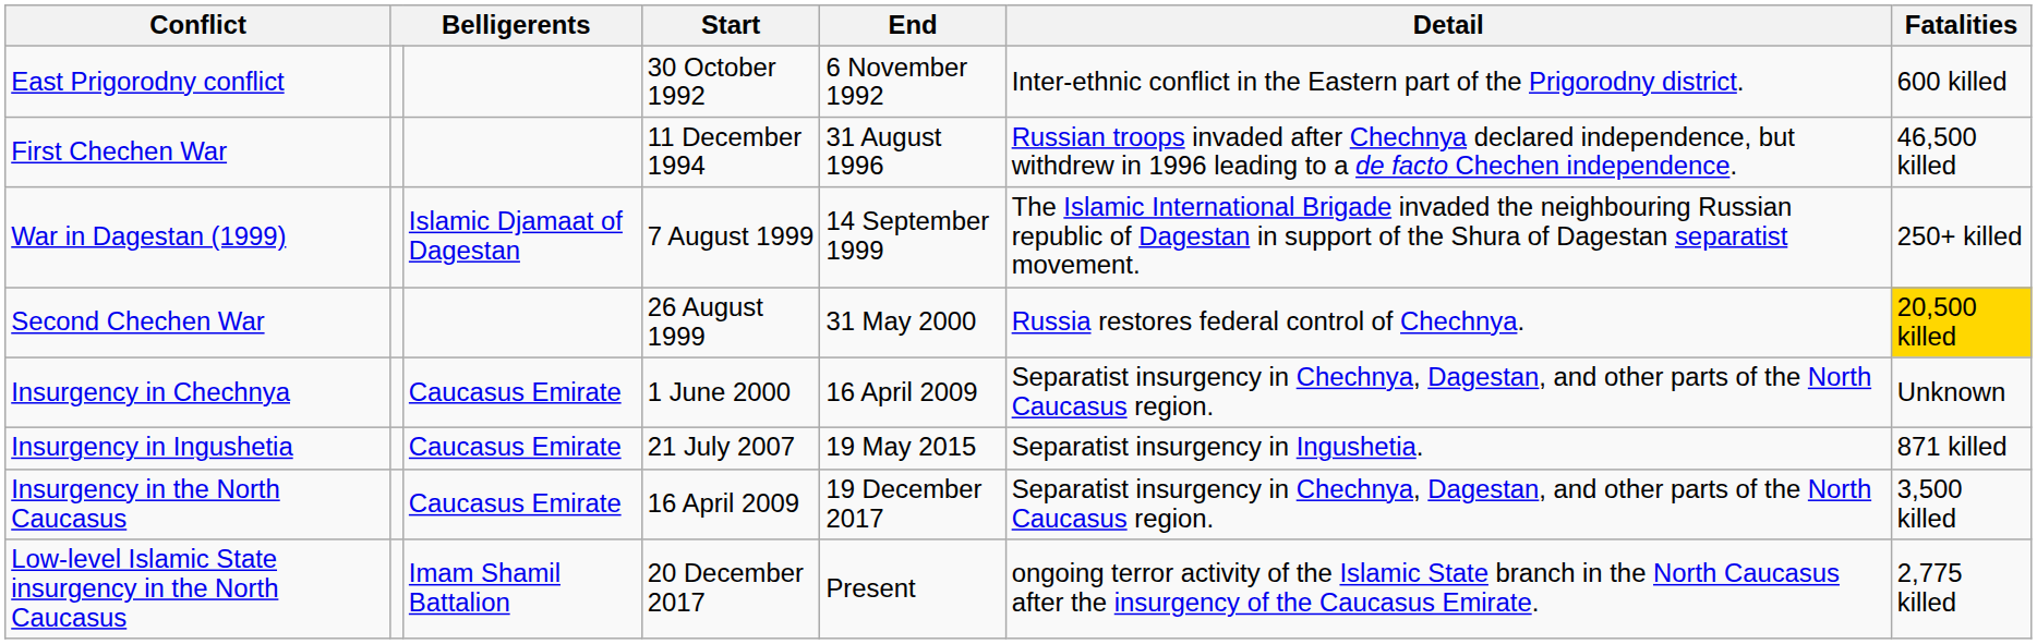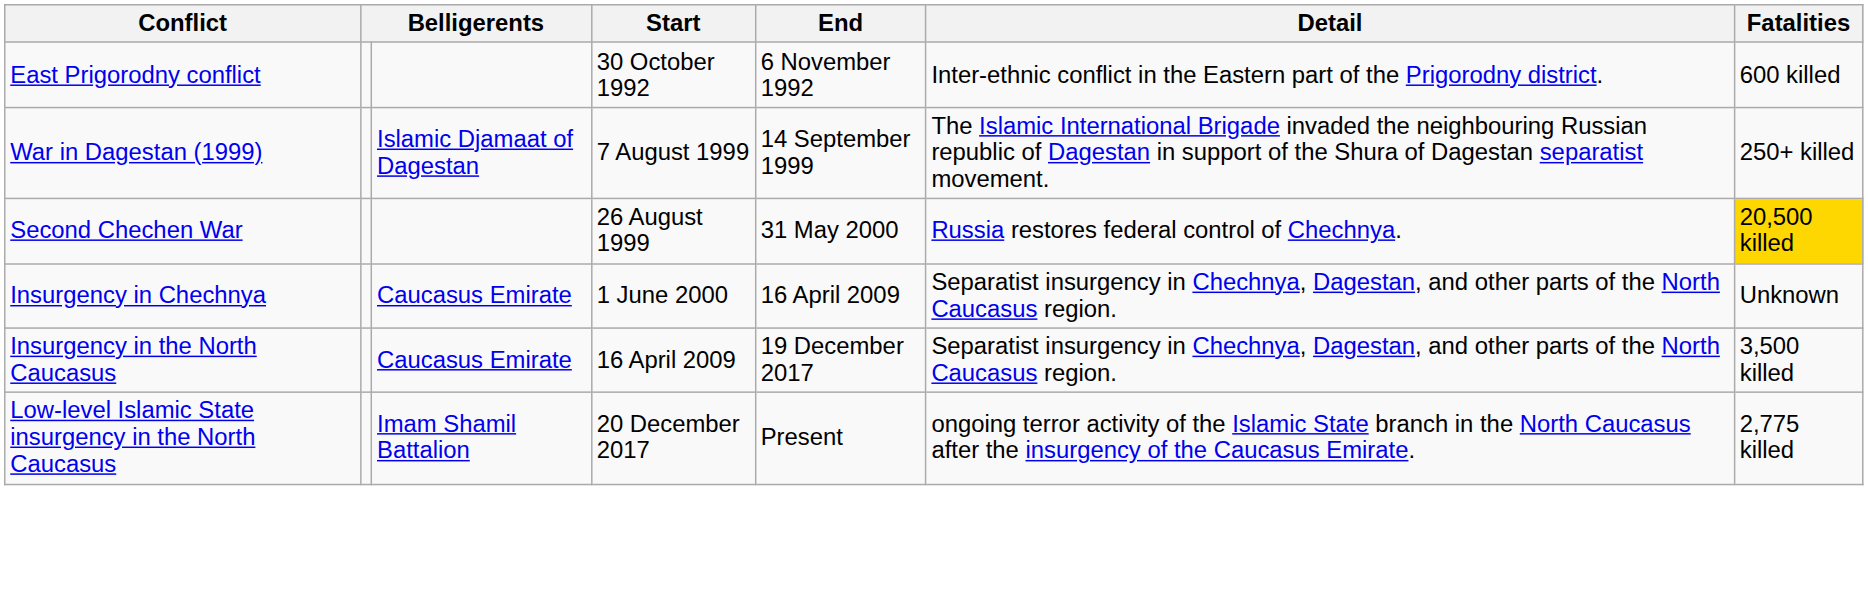- row: First Chechen War | 11 December 1994 | 31 August 1996 | Russian troops invaded after Chechnya declared independence, but withdrew in 1996 leading to a de facto Chechen independence. | 46,500 killed
- row: Insurgency in Ingushetia | Caucasus Emirate | 21 July 2007 | 19 May 2015 | Separatist insurgency in Ingushetia. | 871 killed
